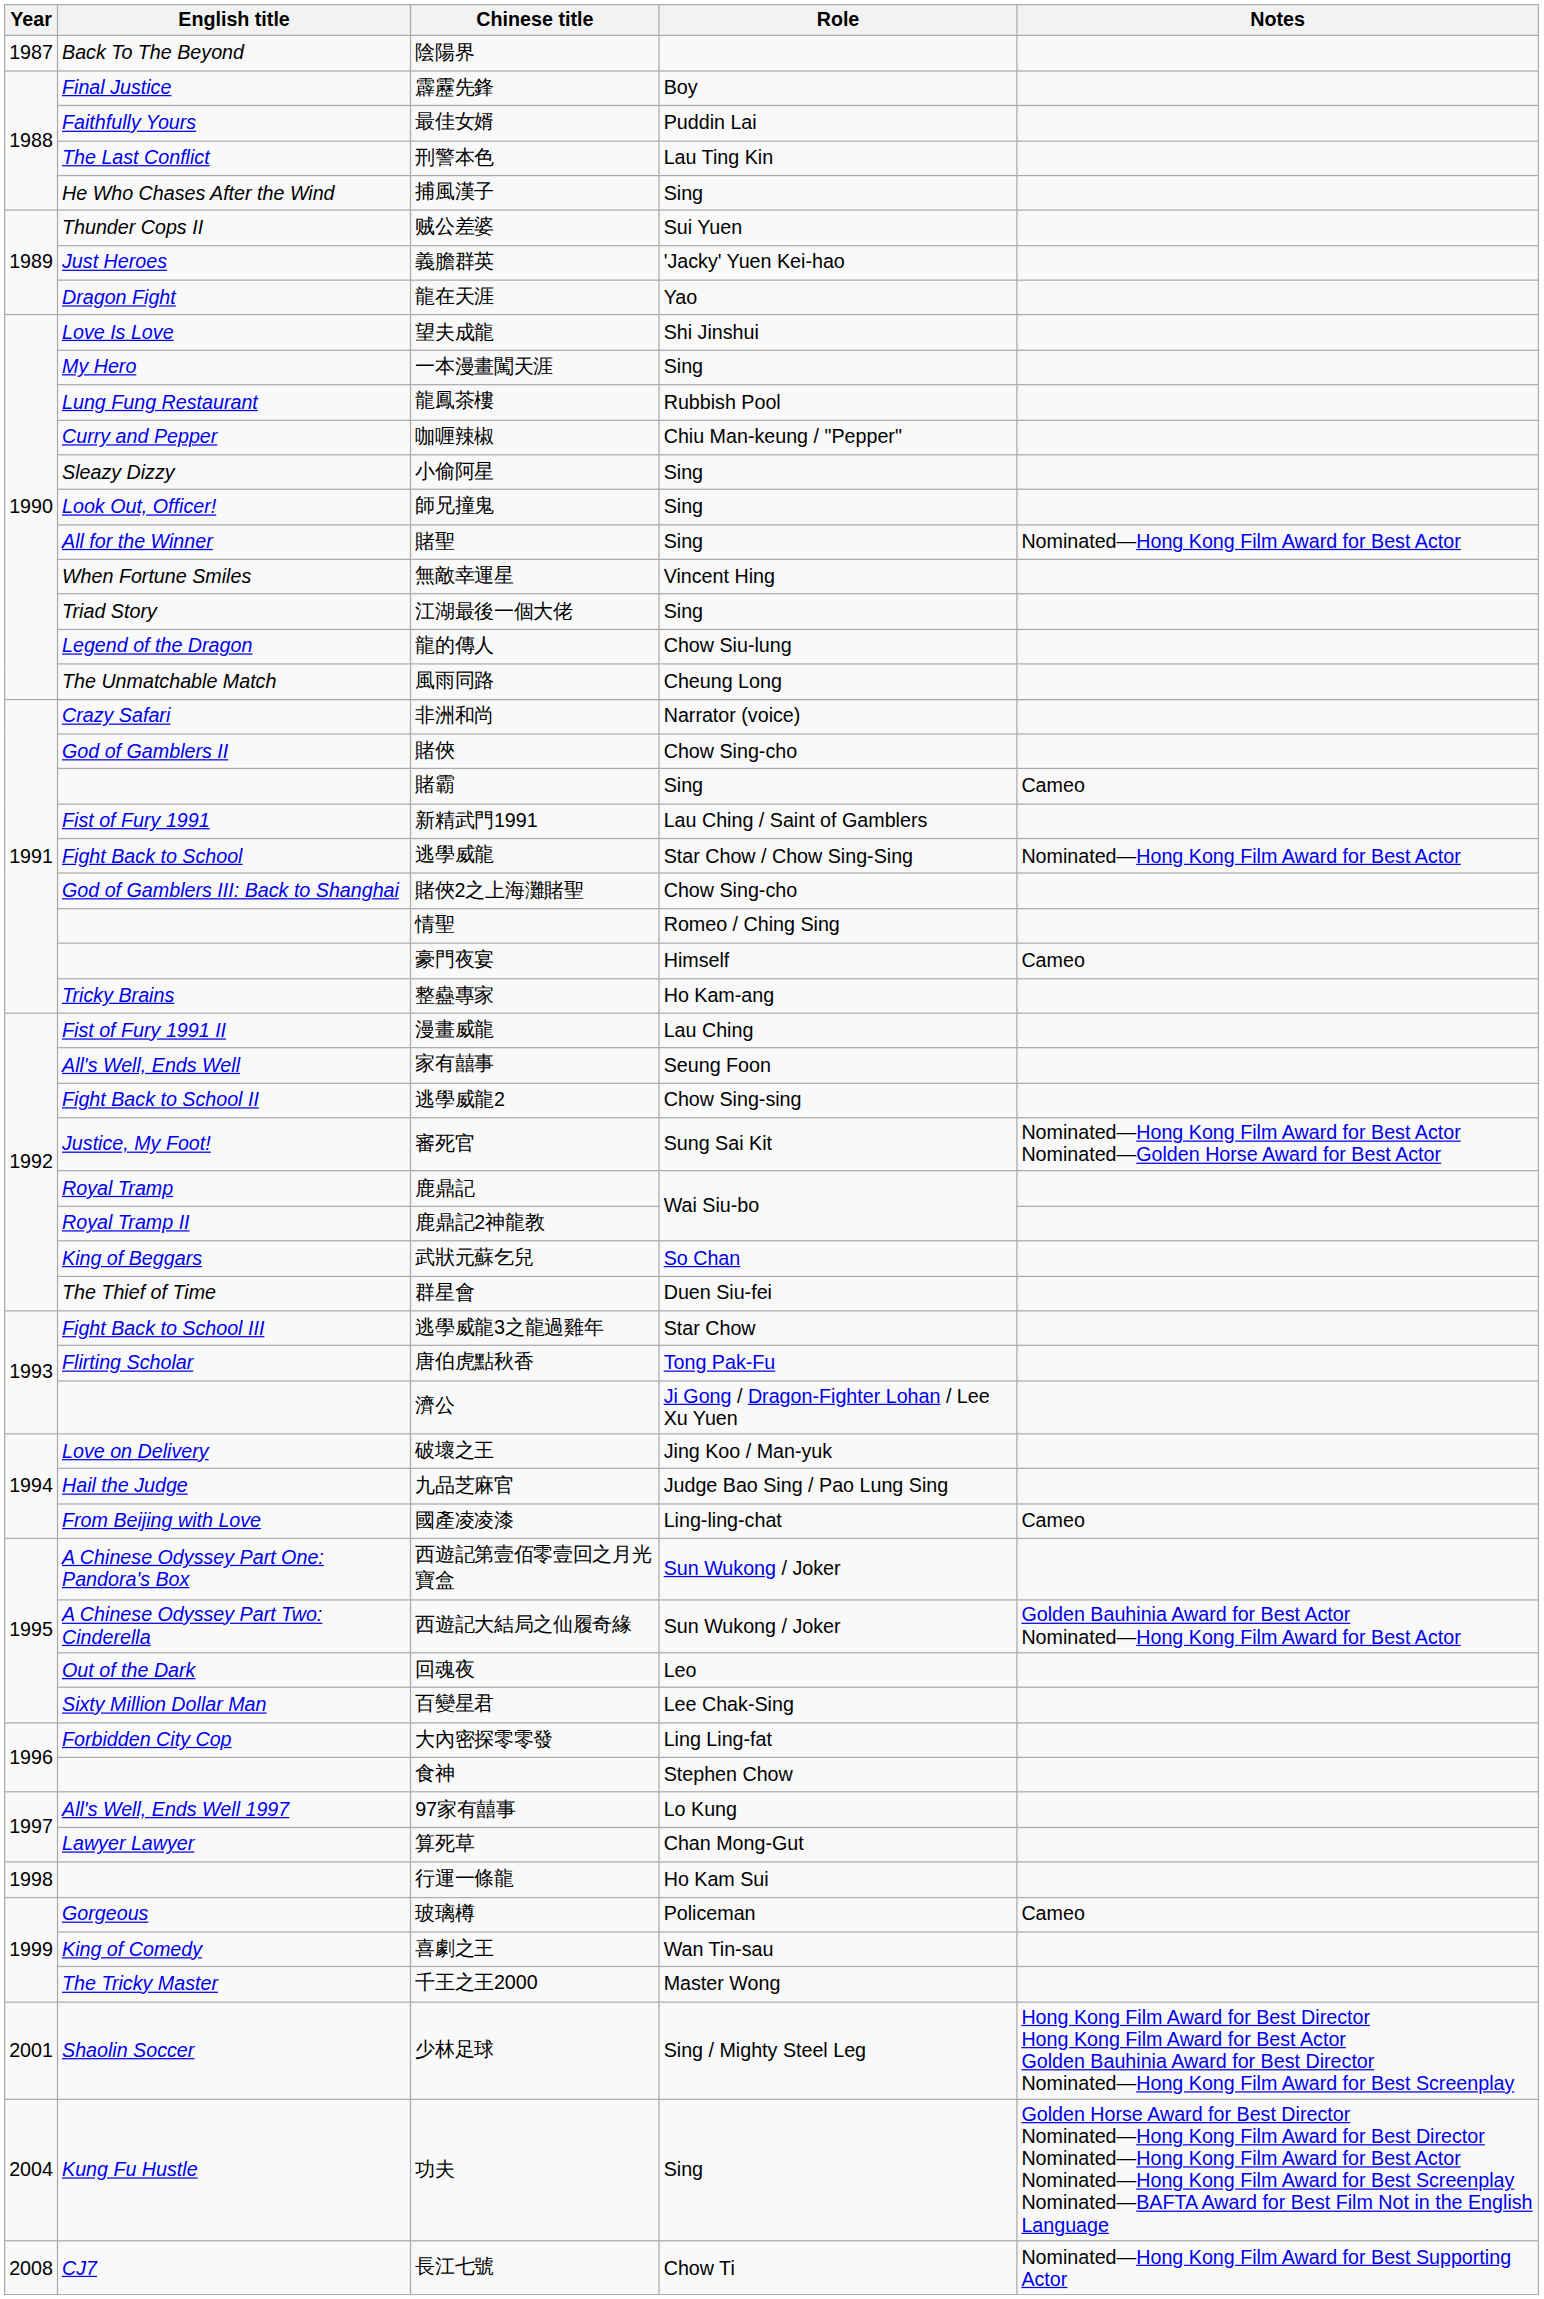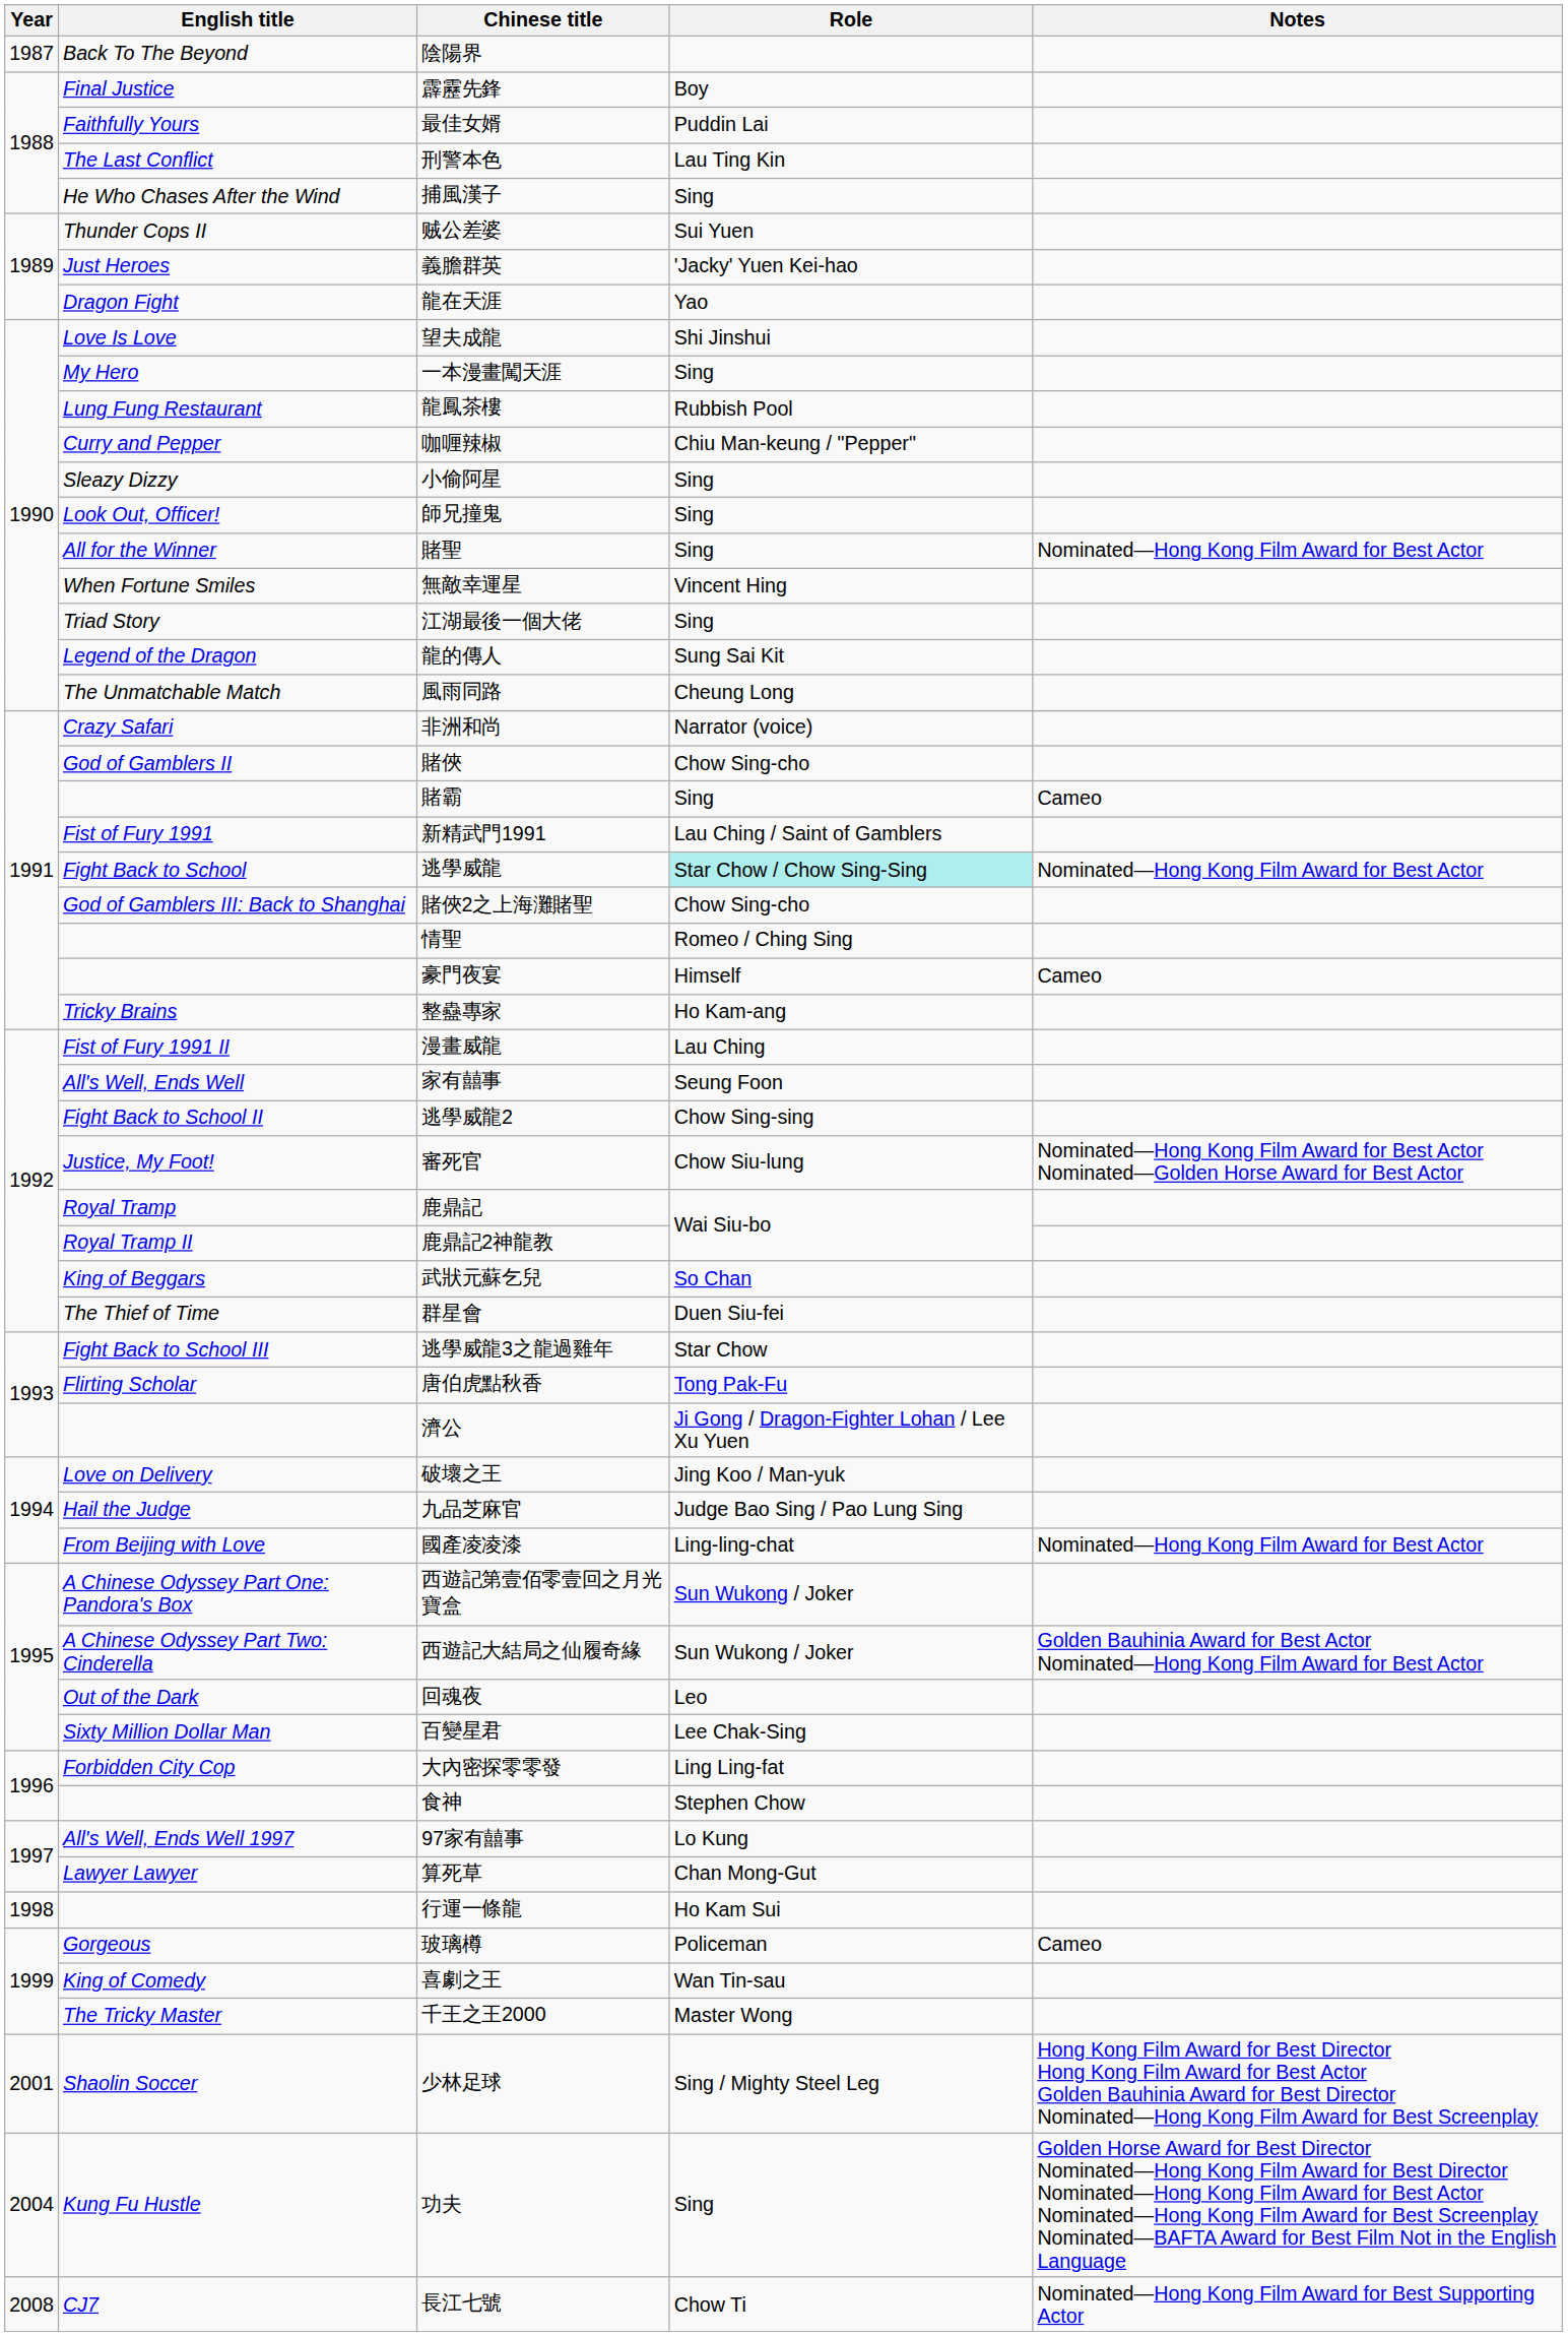龍的傳人 | Role: Chow Siu-lung -> Sung Sai Kit
逃學威龍 | Role: no background -> paleturquoise background
審死官 | Role: Sung Sai Kit -> Chow Siu-lung
國產凌凌漆 | Notes: Cameo -> Nominated—Hong Kong Film Award for Best Actor
